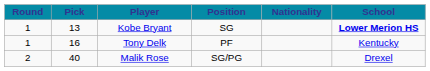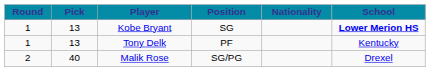Tony Delk | Pick: 16 -> 13
